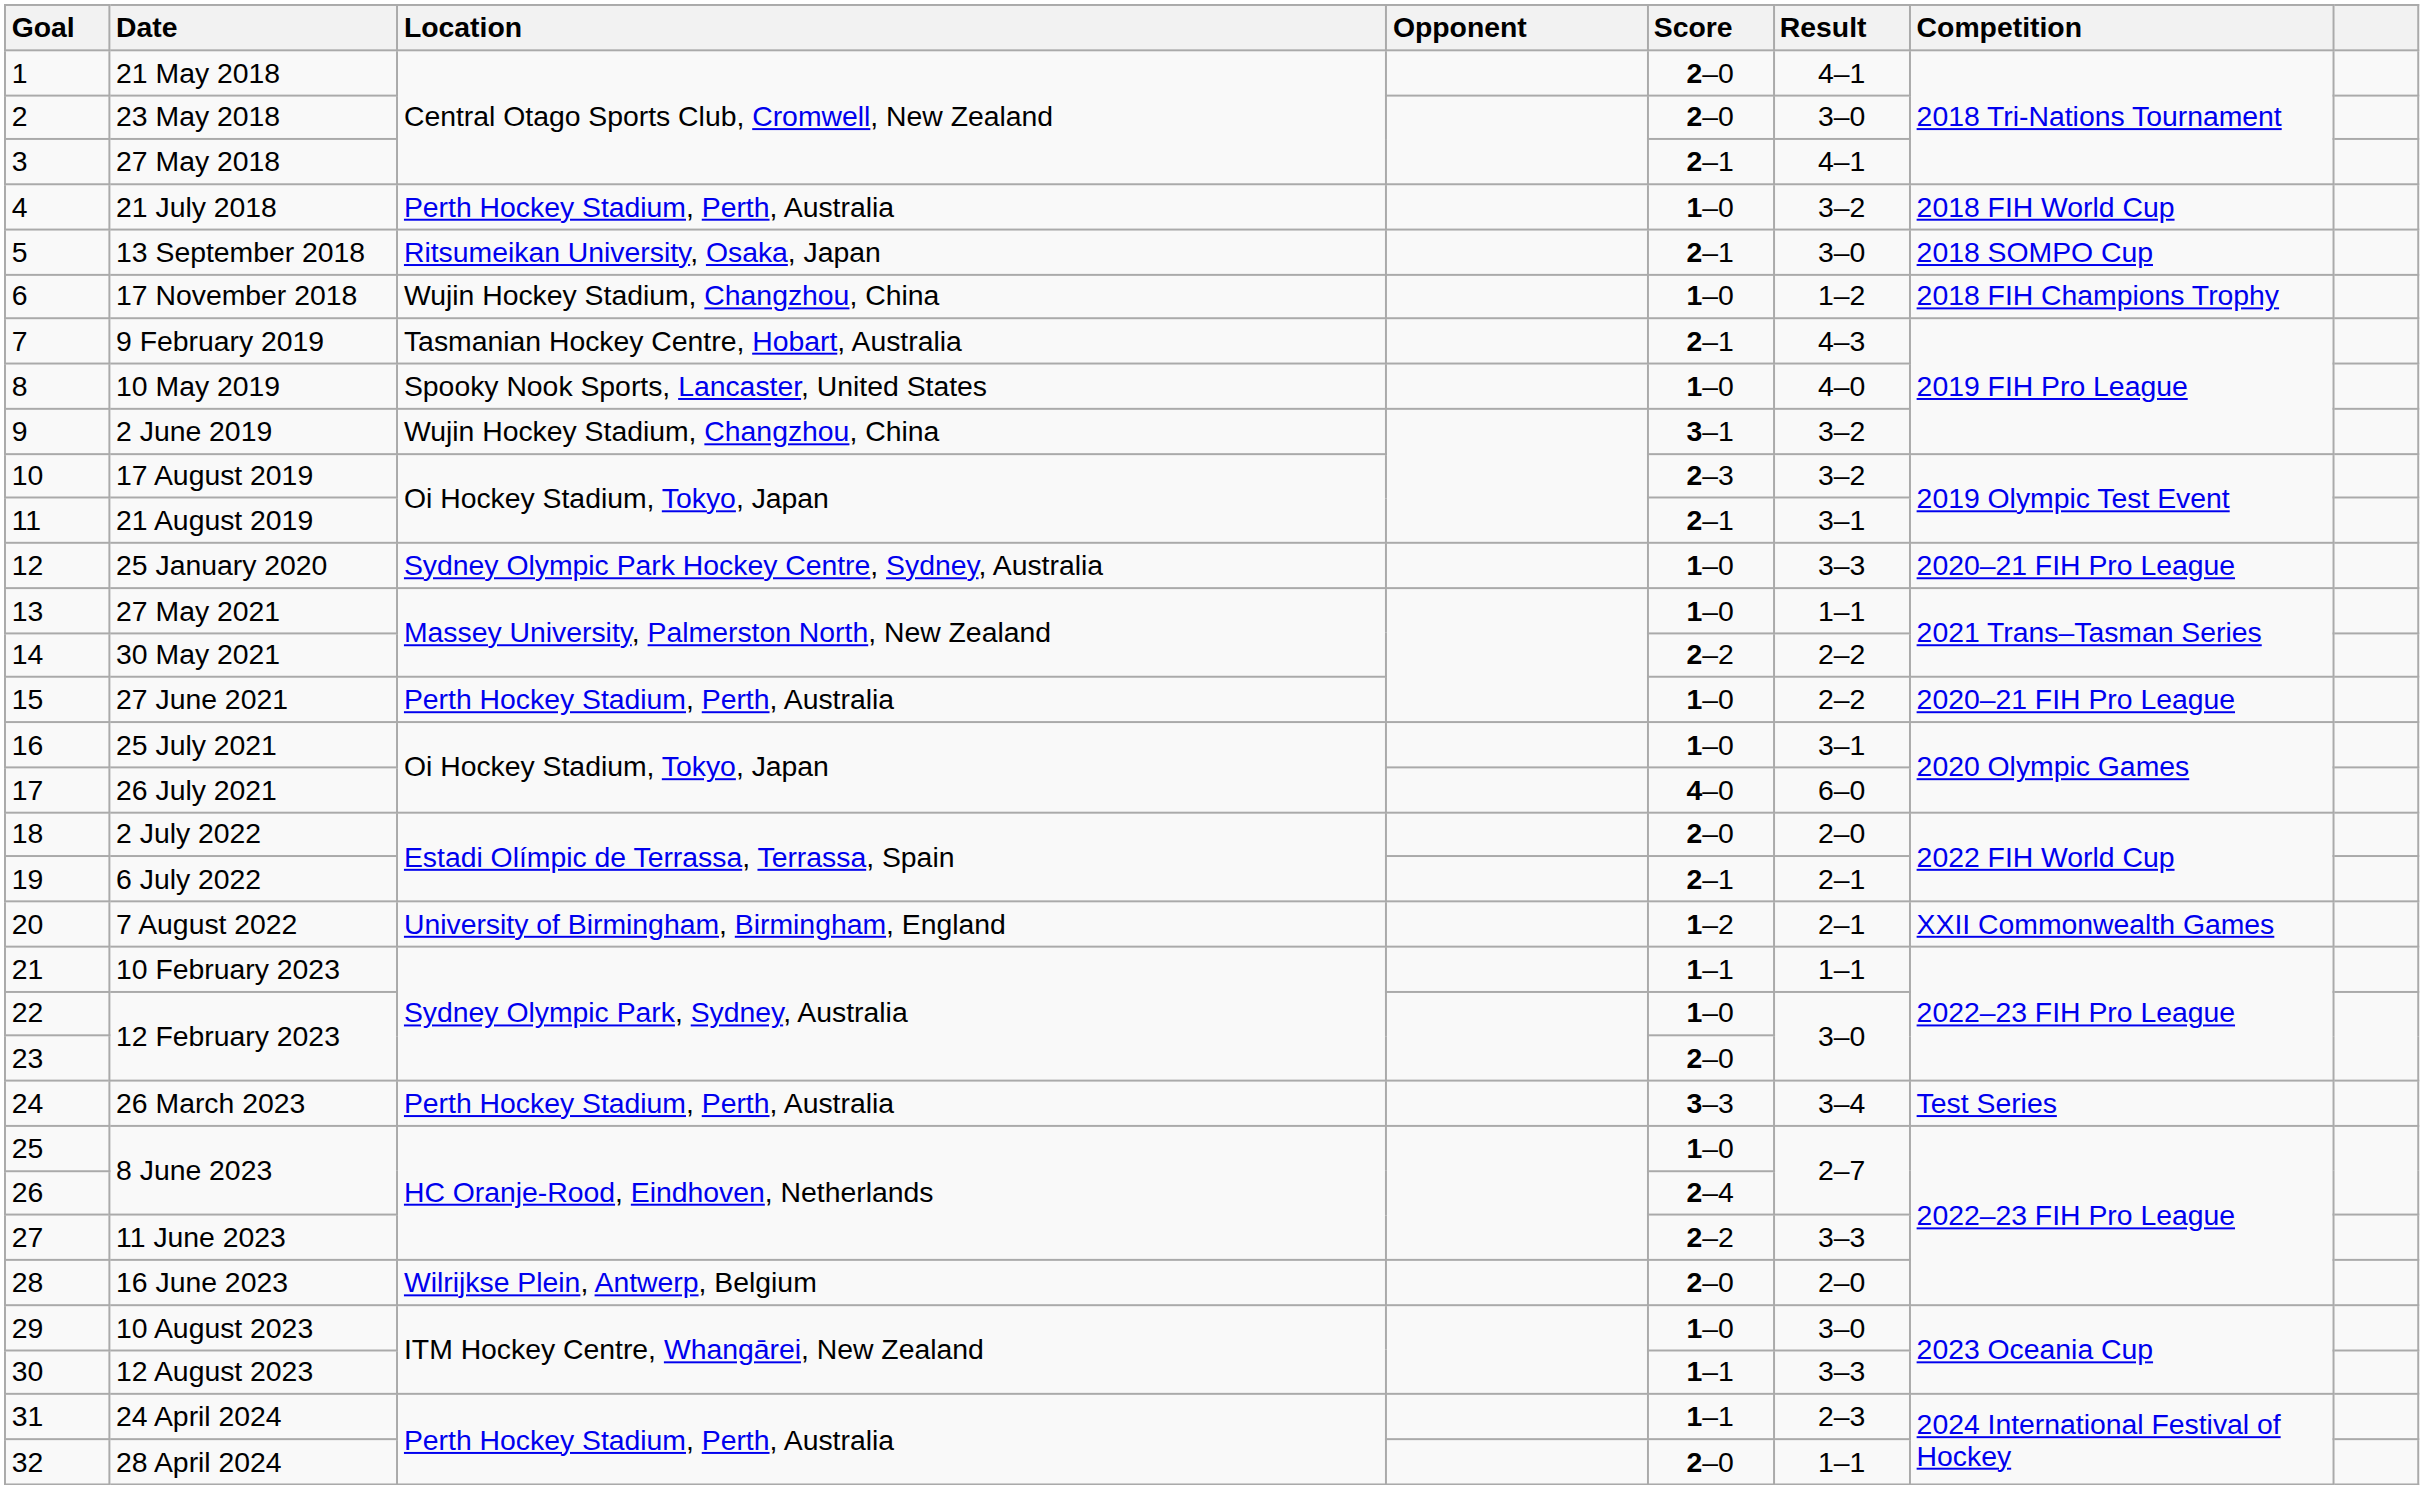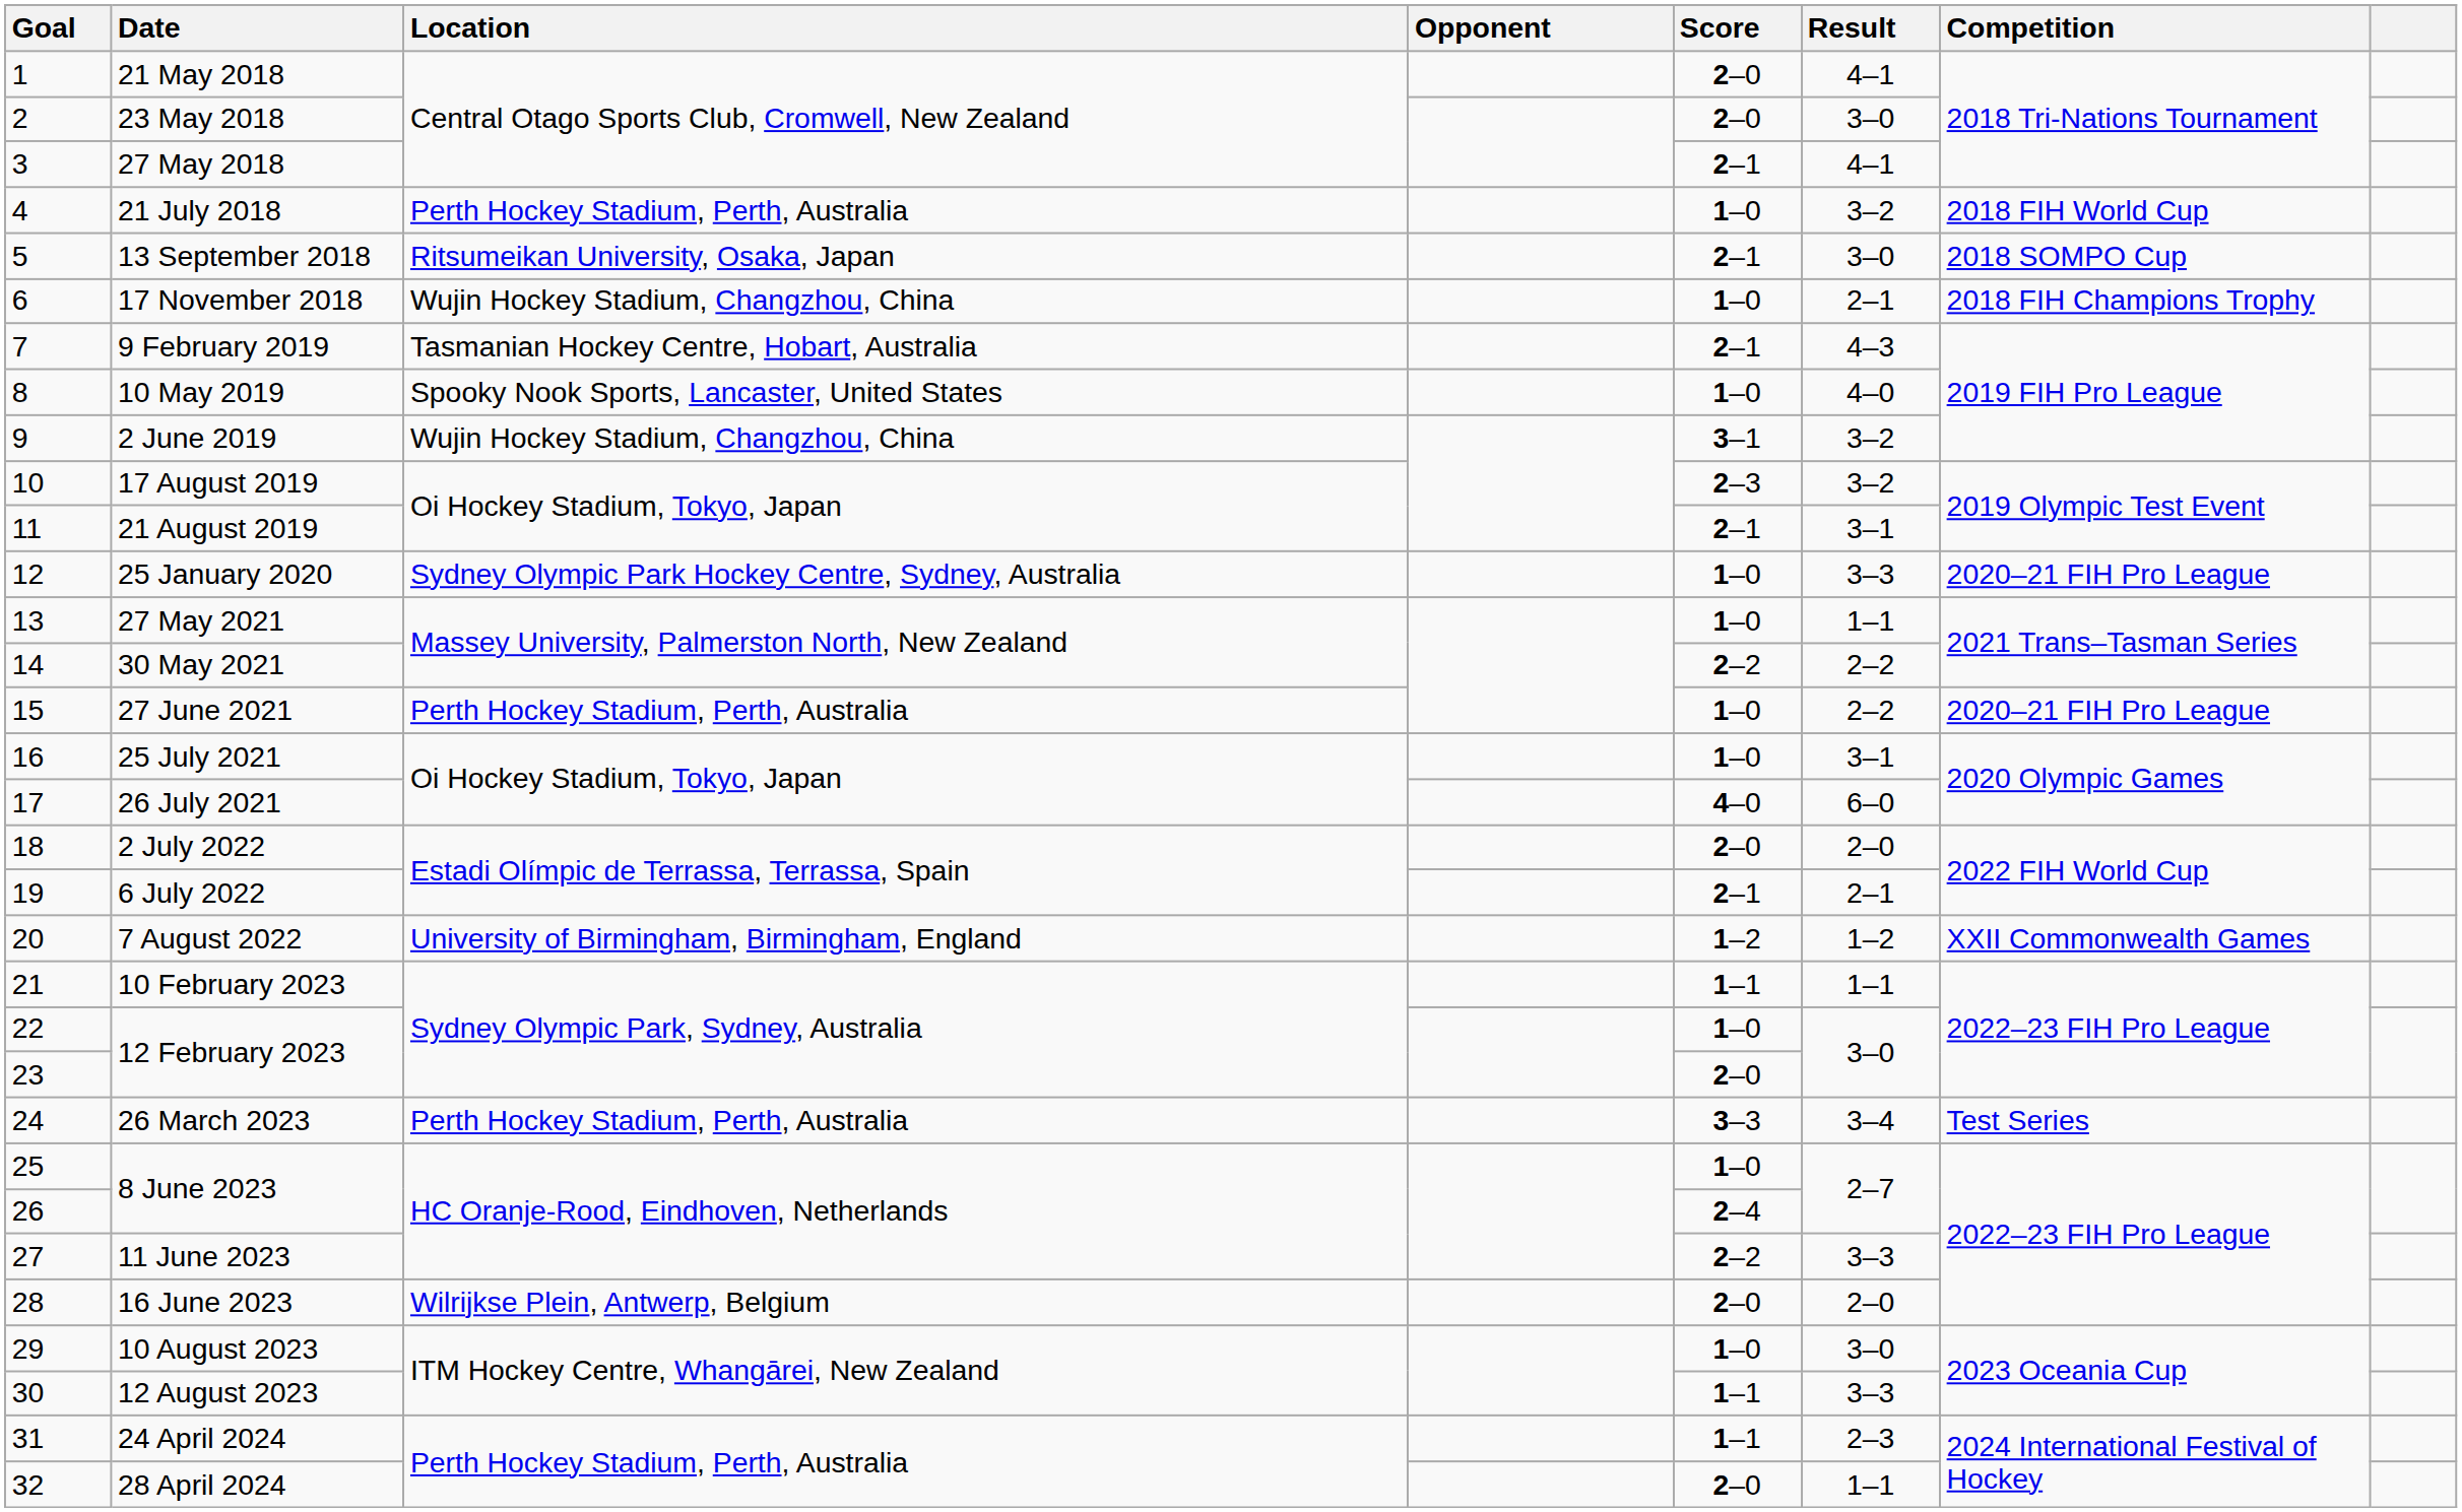17 November 2018 | Result: 1–2 -> 2–1
7 August 2022 | Result: 2–1 -> 1–2
